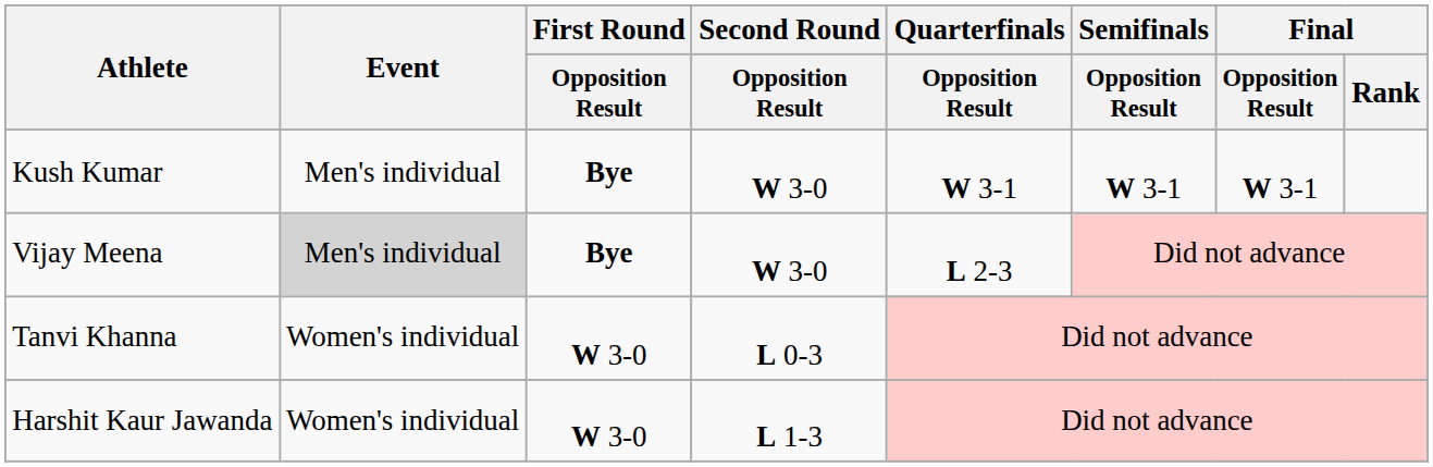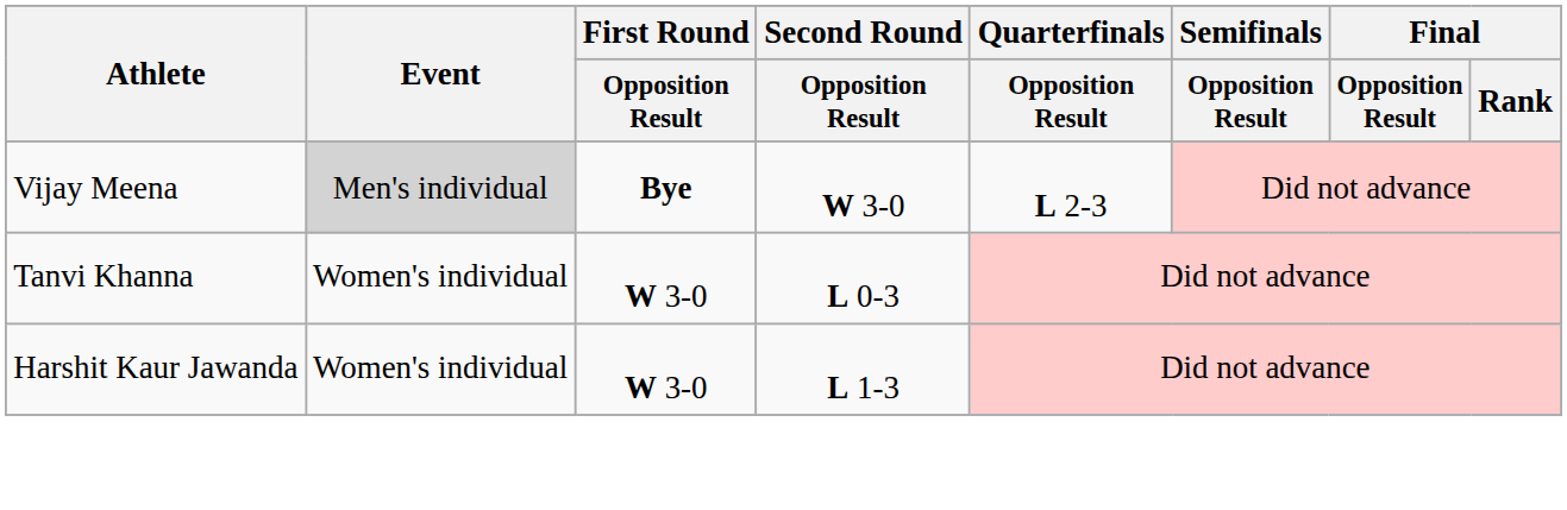- row: Kush Kumar | Men's individual | Bye | W 3-0 | W 3-1 | W 3-1 | W 3-1
